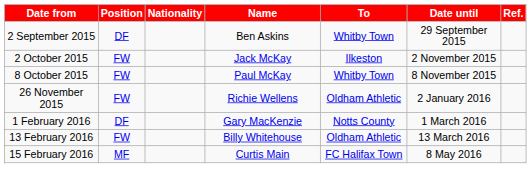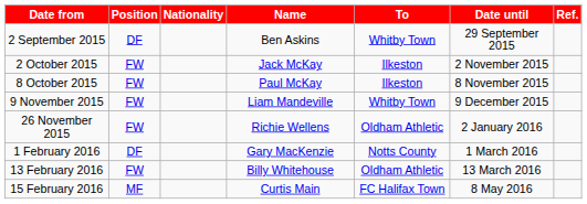8 October 2015 | To: Whitby Town -> Ilkeston
+ row: 9 November 2015 | FW | Liam Mandeville | Whitby Town | 9 December 2015
